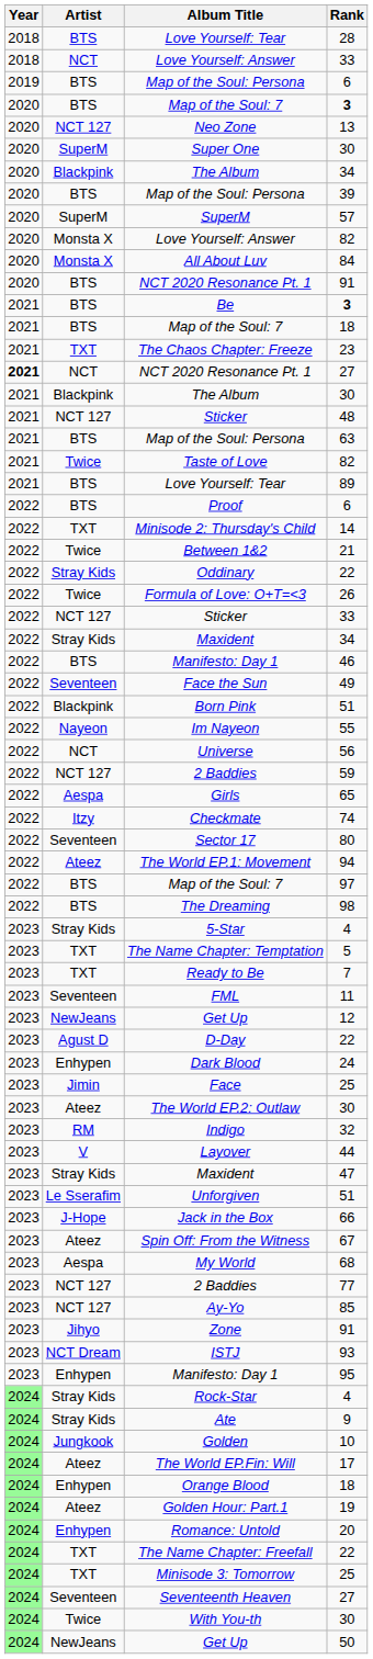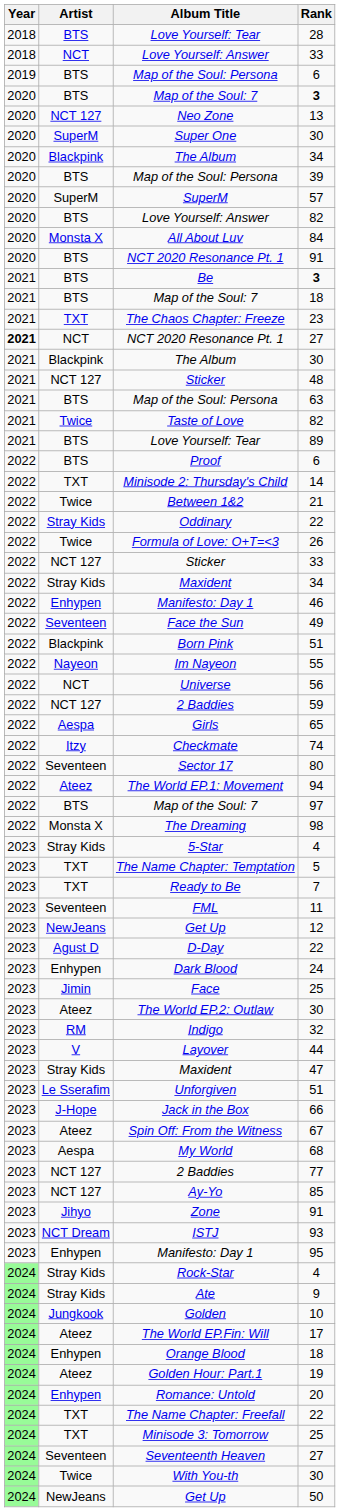Love Yourself: Answer / 82 | Artist: Monsta X -> BTS
Manifesto: Day 1 / 46 | Artist: BTS -> Enhypen
The Dreaming | Artist: BTS -> Monsta X
